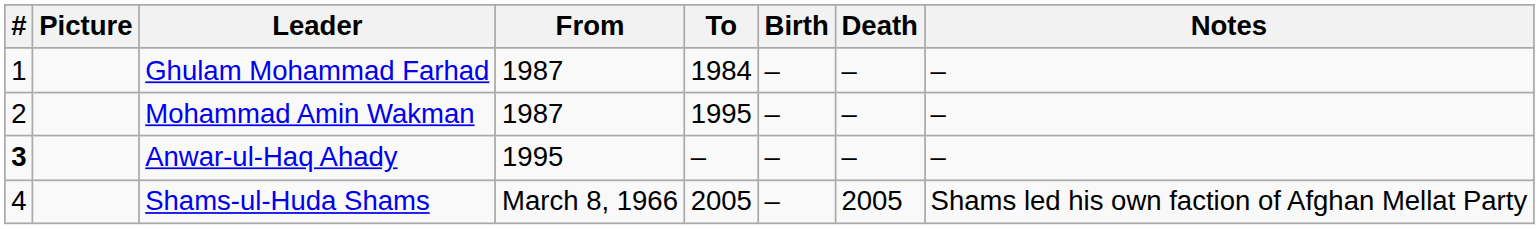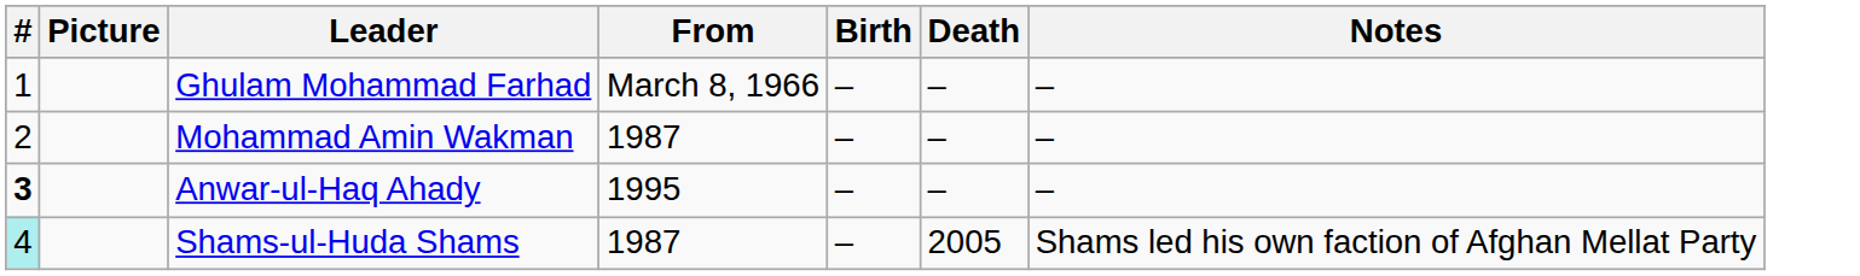- column: To | 1984 | 1995 | – | 2005
Ghulam Mohammad Farhad | From: 1987 -> March 8, 1966
Shams-ul-Huda Shams | #: no background -> paleturquoise background
Shams-ul-Huda Shams | From: March 8, 1966 -> 1987
